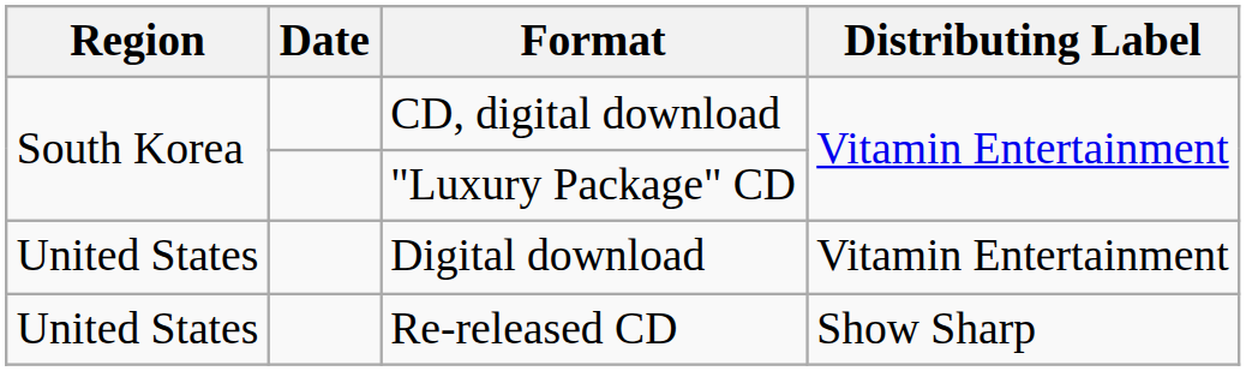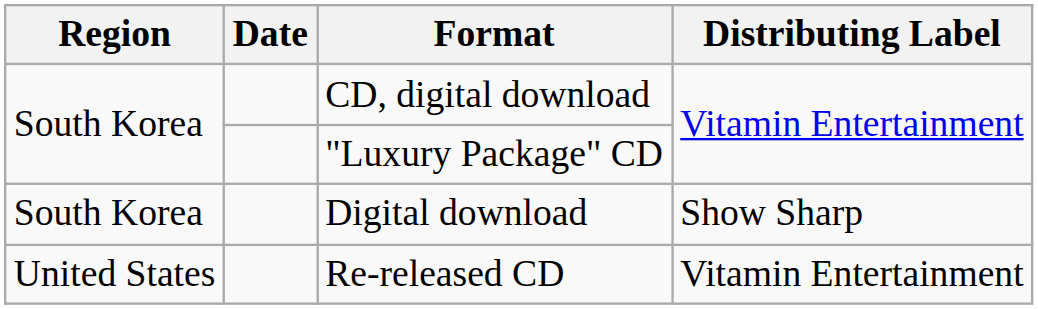Digital download | Region: United States -> South Korea
Digital download | Distributing Label: Vitamin Entertainment -> Show Sharp
Re-released CD | Distributing Label: Show Sharp -> Vitamin Entertainment
